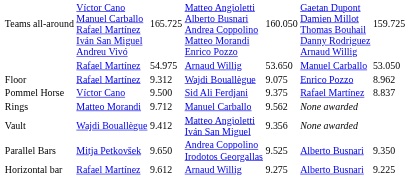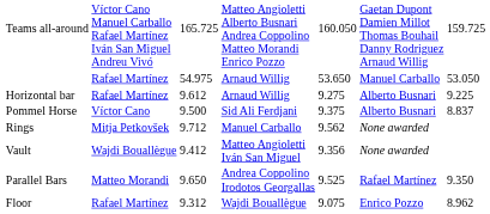rows swapped: Floor <-> Horizontal bar
Pommel Horse | column 6: Rafael Martínez -> Alberto Busnari
Rings | column 2: Matteo Morandi -> Mitja Petkovšek
Parallel Bars | column 2: Mitja Petkovšek -> Matteo Morandi
Parallel Bars | column 6: Alberto Busnari -> Rafael Martínez
